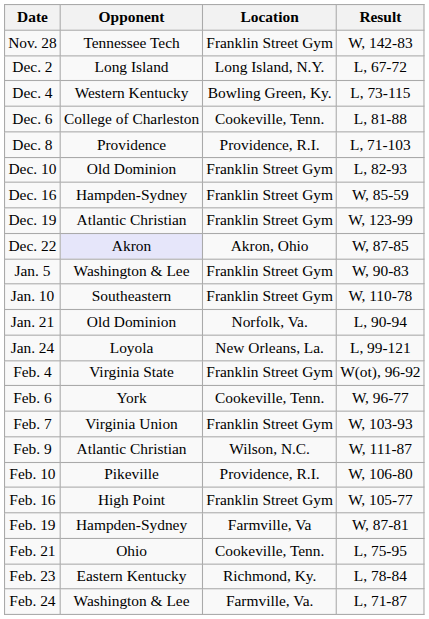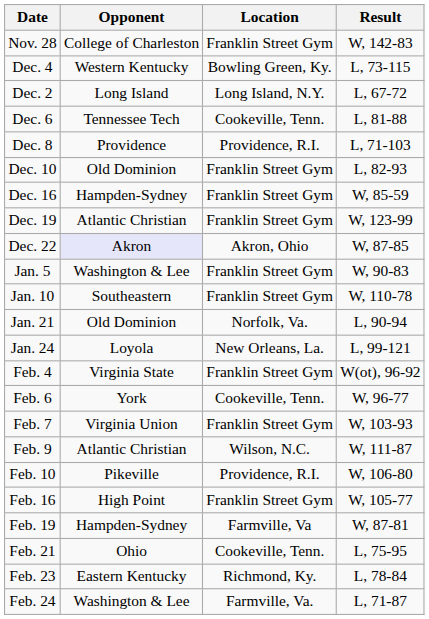Nov. 28 | Opponent: Tennessee Tech -> College of Charleston
rows swapped: Dec. 2 <-> Dec. 4
Dec. 6 | Opponent: College of Charleston -> Tennessee Tech
